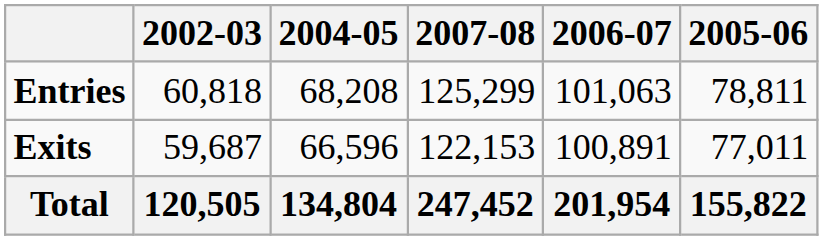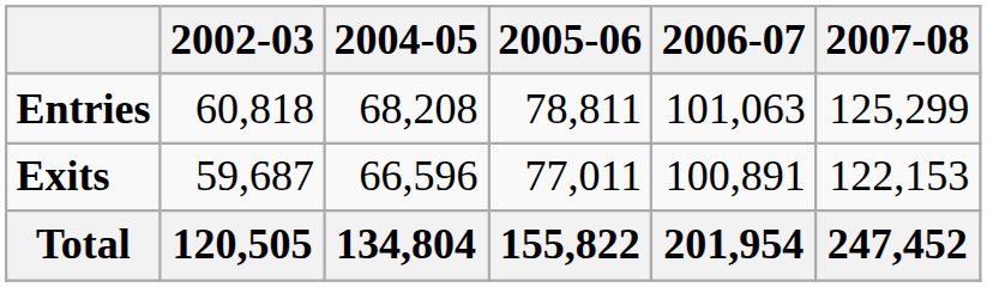columns swapped: 2005-06 <-> 2007-08
